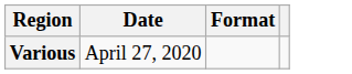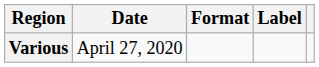+ column: Label
